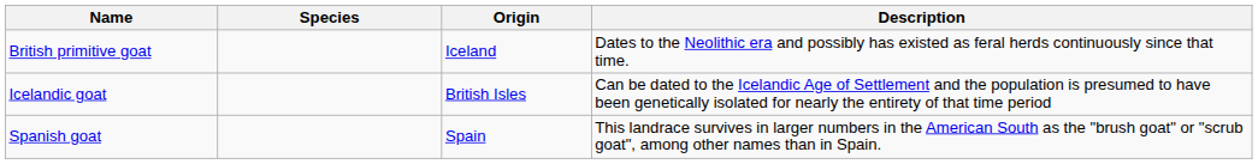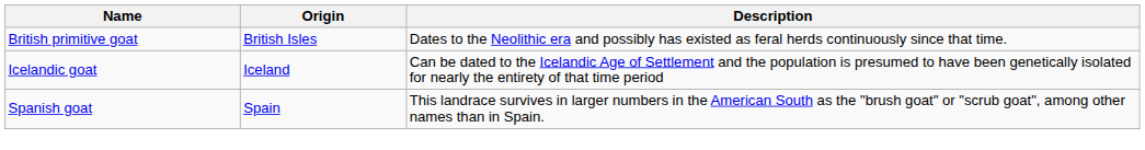- column: Species
British primitive goat | Origin: Iceland -> British Isles
Icelandic goat | Origin: British Isles -> Iceland
